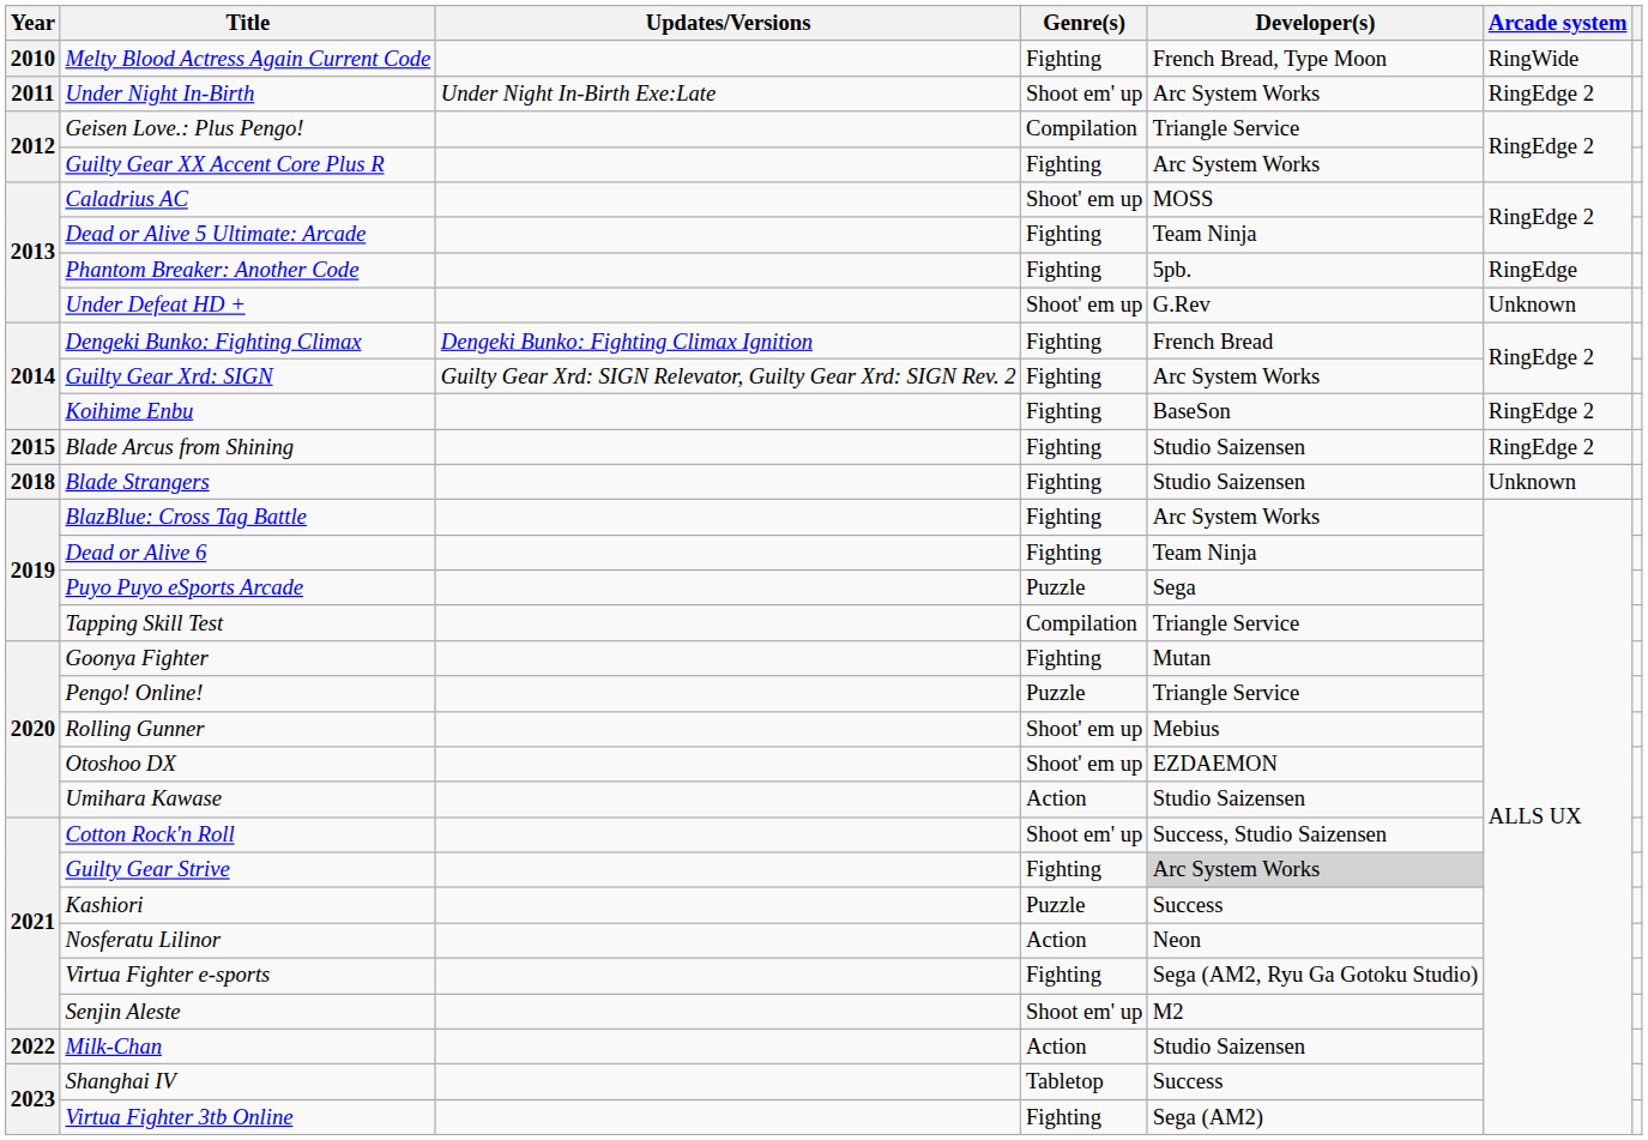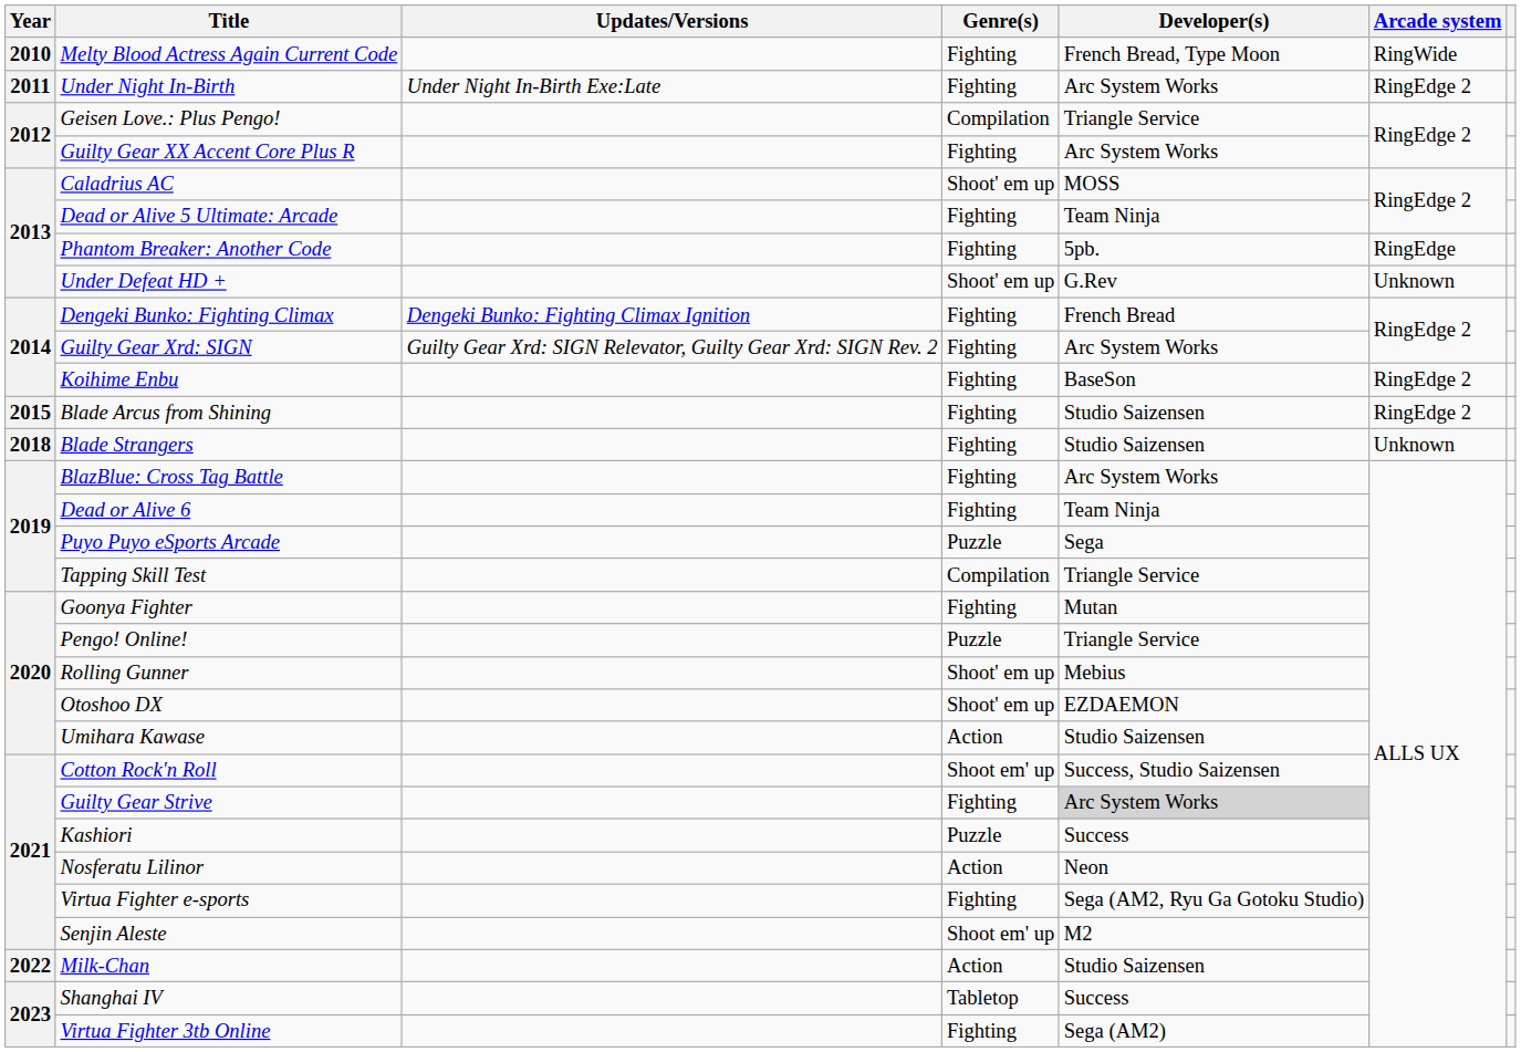Under Night In-Birth | Genre(s): Shoot em' up -> Fighting
